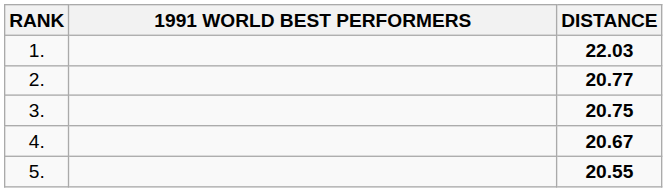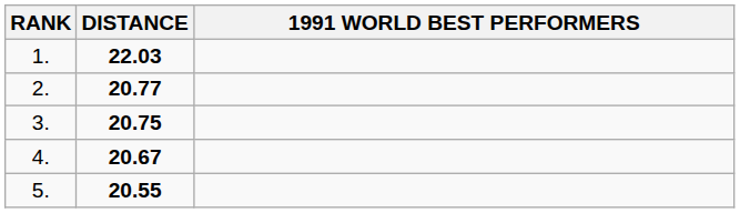columns swapped: 1991 WORLD BEST PERFORMERS <-> DISTANCE
